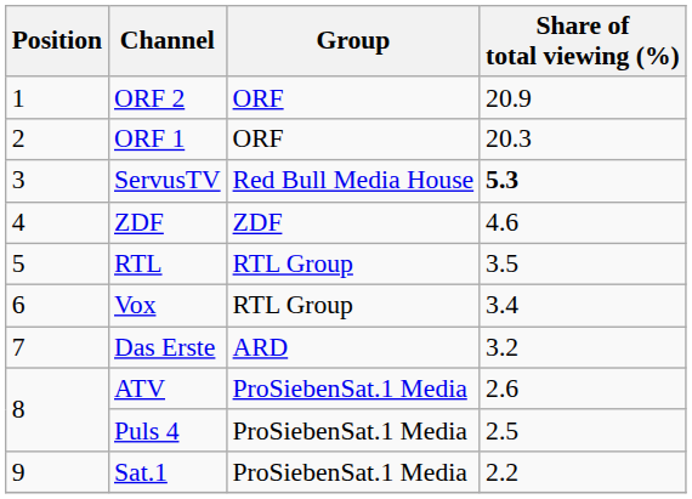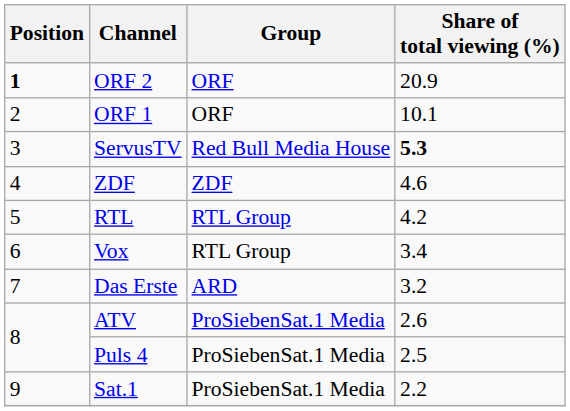ORF 2 | Position: normal -> bold
ORF 1 | Share of total viewing (%): 20.3 -> 10.1
RTL | Share of total viewing (%): 3.5 -> 4.2
